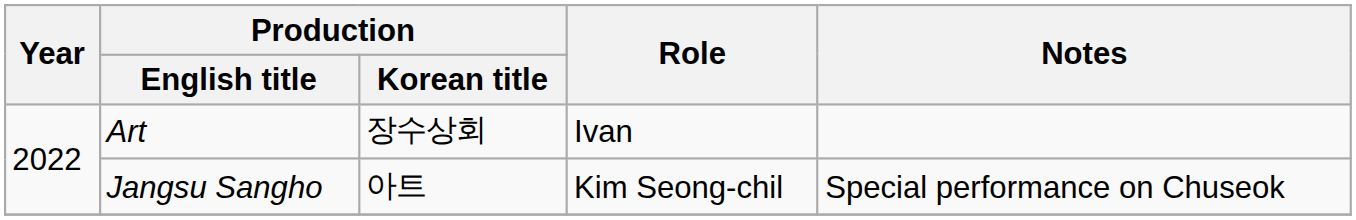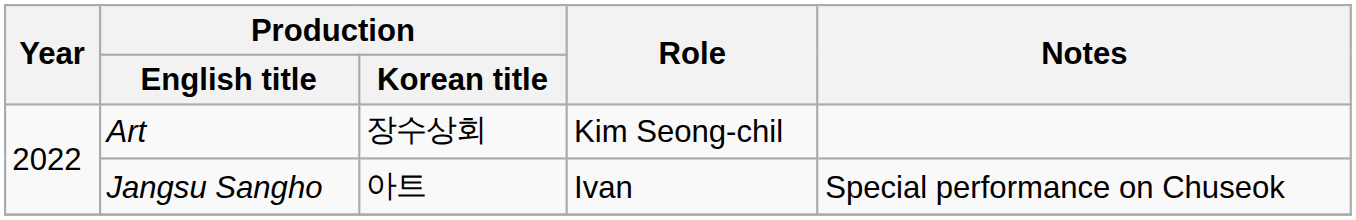Art | Role: Ivan -> Kim Seong-chil
Jangsu Sangho | Role: Kim Seong-chil -> Ivan
